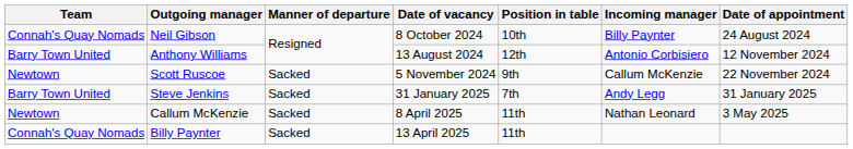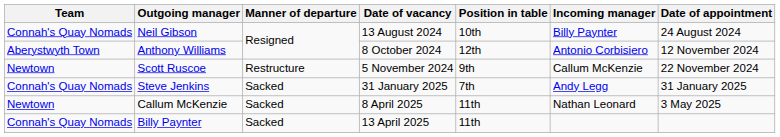Neil Gibson | Date of vacancy: 8 October 2024 -> 13 August 2024
Anthony Williams | Team: Barry Town United -> Aberystwyth Town
Anthony Williams | Date of vacancy: 13 August 2024 -> 8 October 2024
Scott Ruscoe | Manner of departure: Sacked -> Restructure
Steve Jenkins | Team: Barry Town United -> Connah's Quay Nomads
